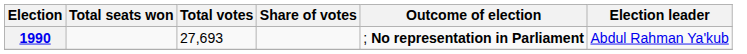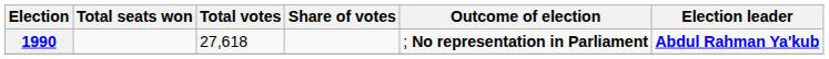1990 | Total votes: 27,693 -> 27,618
1990 | Election leader: normal -> bold
